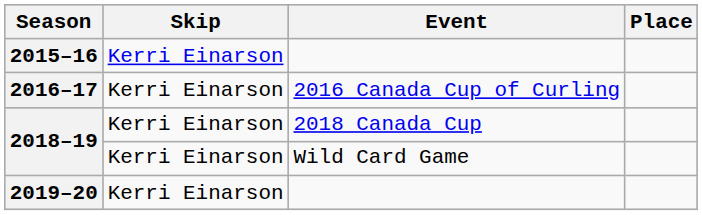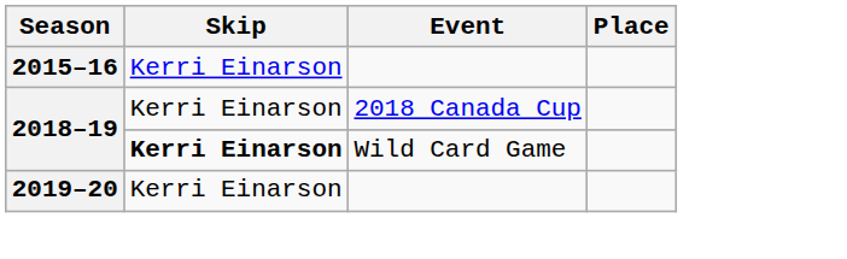- row: 2016–17 | Kerri Einarson | 2016 Canada Cup of Curling
2018–19 / Wild Card Game | Skip: normal -> bold
